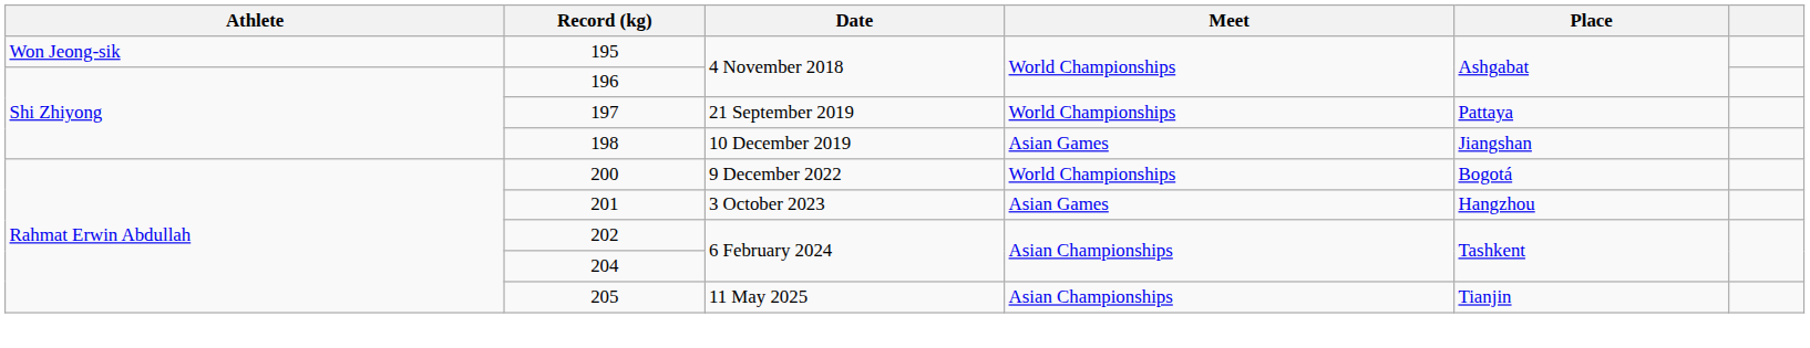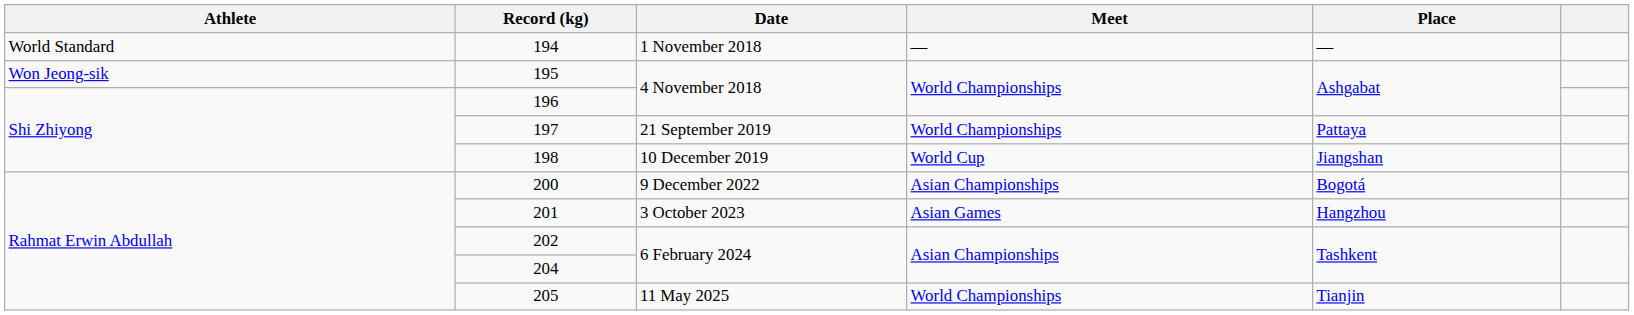+ row: World Standard | 194 | 1 November 2018 | — | —
198 | Meet: Asian Games -> World Cup
200 | Meet: World Championships -> Asian Championships
205 | Meet: Asian Championships -> World Championships
